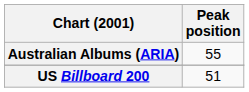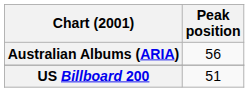Australian Albums (ARIA) | Peak position: 55 -> 56
